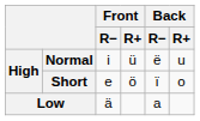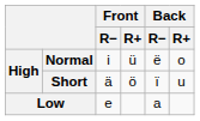Normal | Back / R+: u -> o
Short | Front / R−: e -> ä
Short | Back / R+: o -> u
Low | Front / R−: ä -> e
